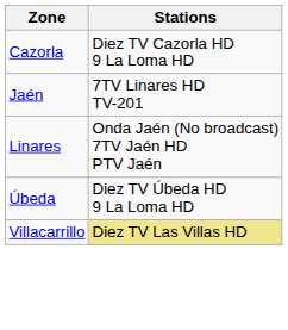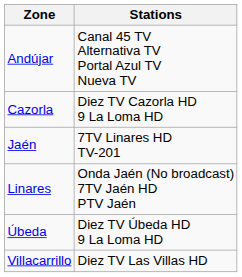+ row: Andújar | Canal 45 TV Alternativa TV Portal Azul TV Nueva TV
Villacarrillo | Stations: khaki background -> no background
